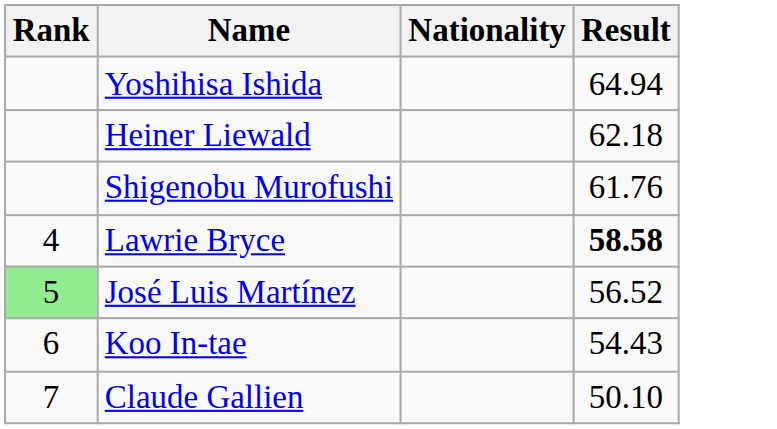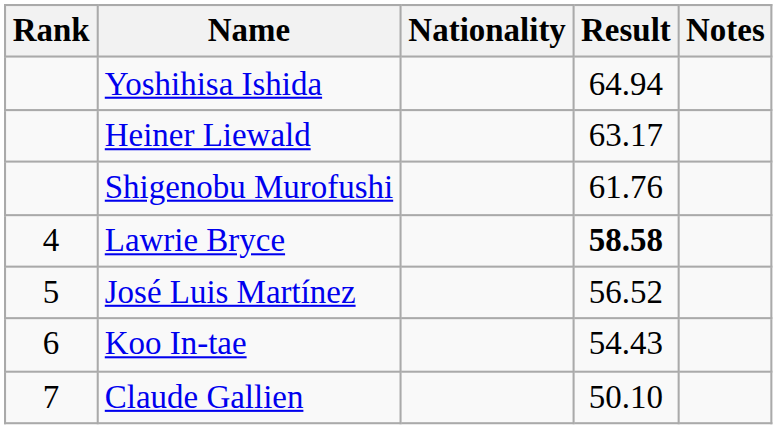+ column: Notes
Heiner Liewald | Result: 62.18 -> 63.17
José Luis Martínez | Rank: lightgreen background -> no background
